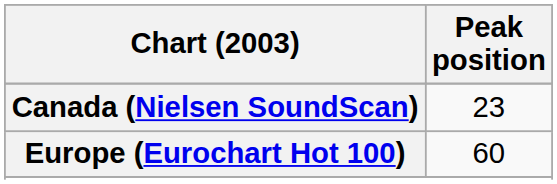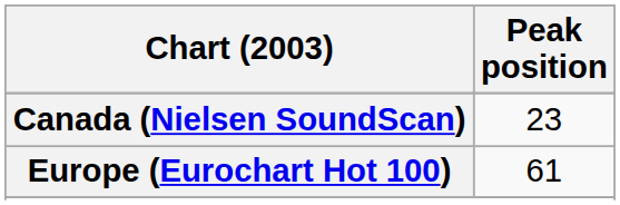Europe (Eurochart Hot 100) | Peak position: 60 -> 61
